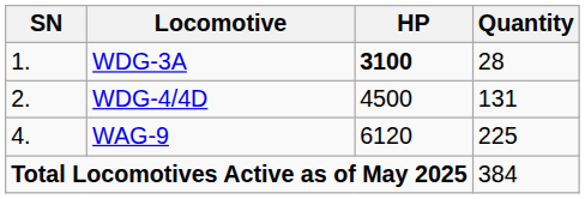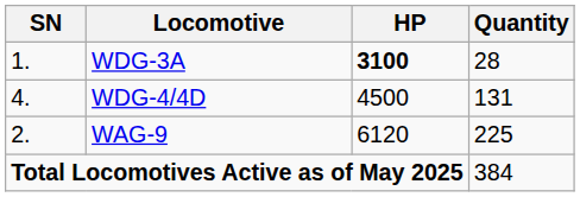WDG-4/4D | SN: 2. -> 4.
WAG-9 | SN: 4. -> 2.
